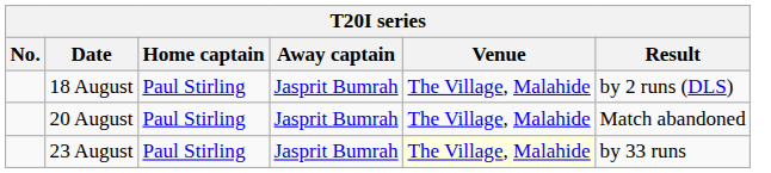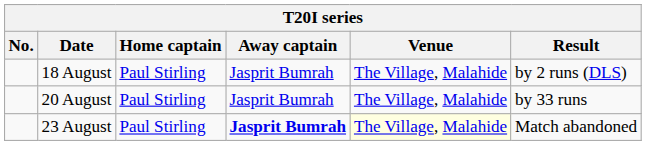20 August | Result: Match abandoned -> by 33 runs
23 August | Away captain: normal -> bold
23 August | Result: by 33 runs -> Match abandoned
